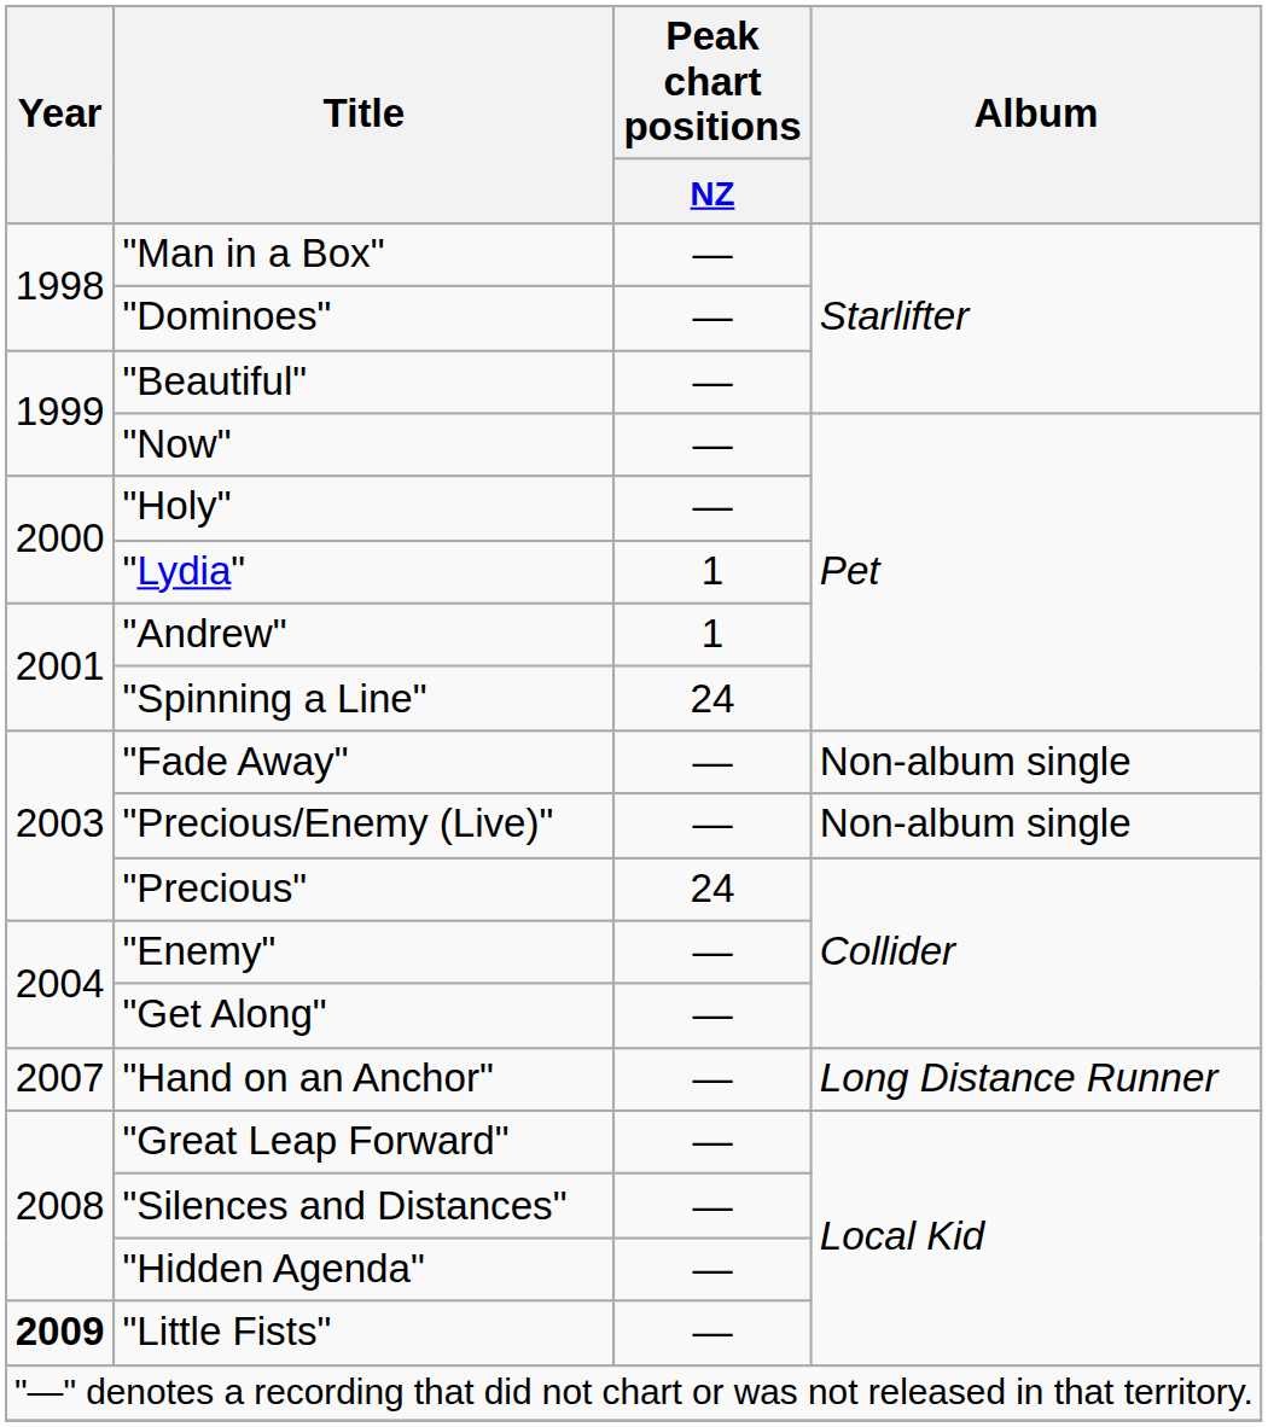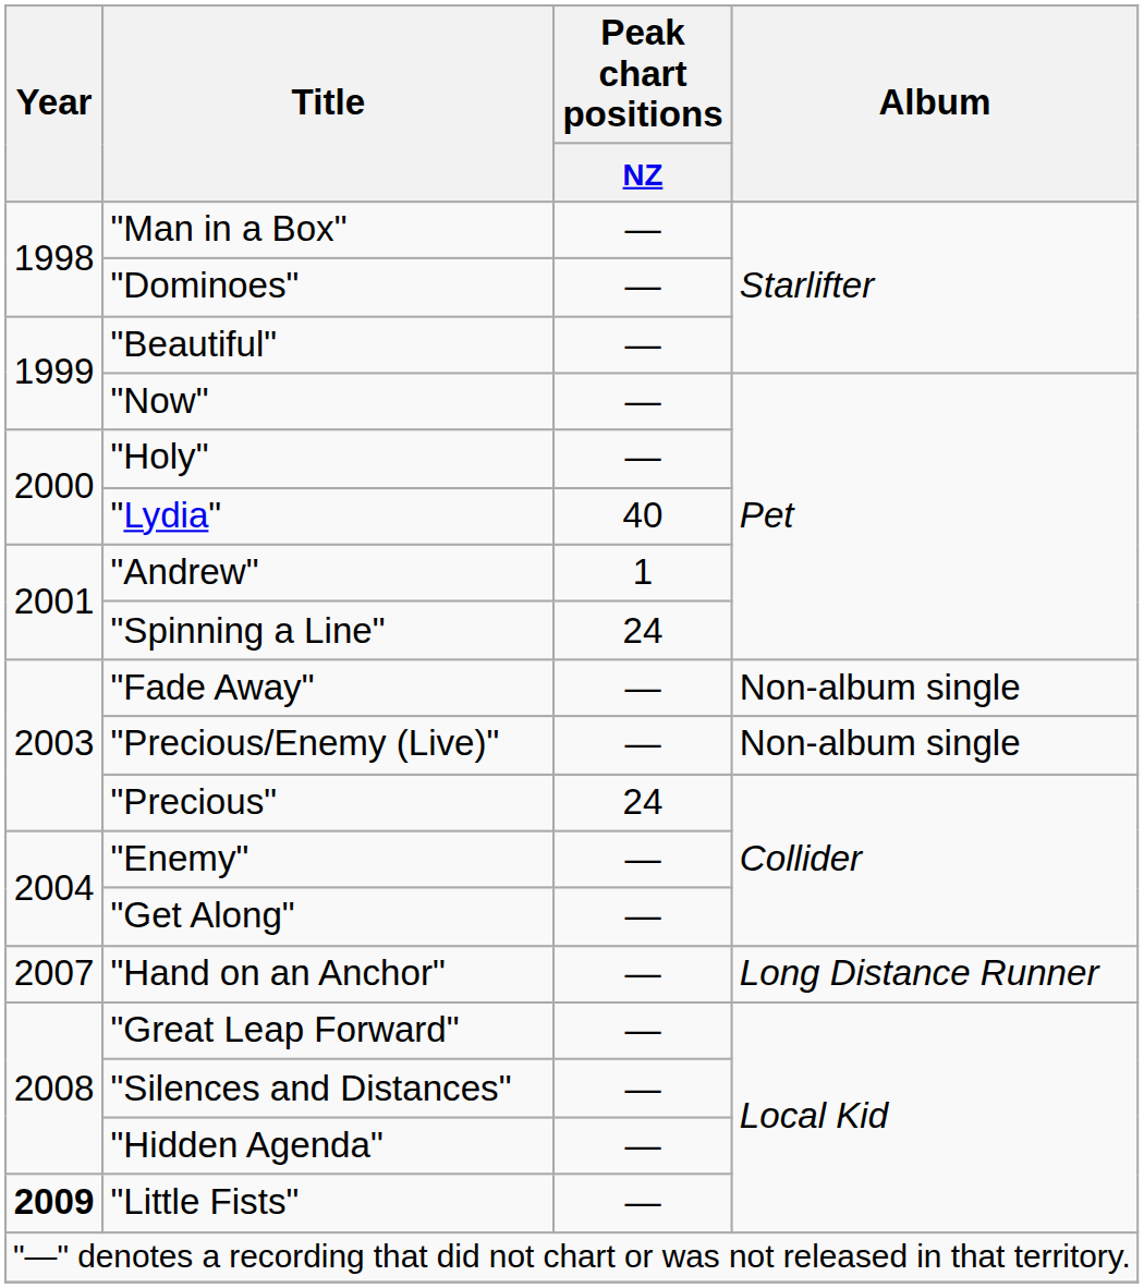"Lydia" | Peak chart positions / NZ: 1 -> 40
